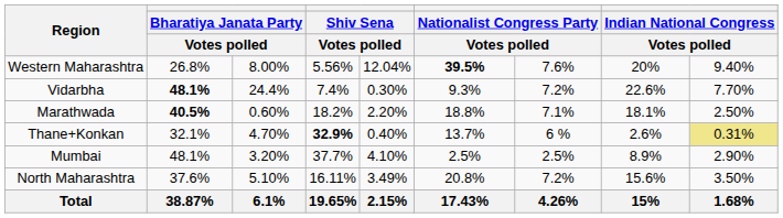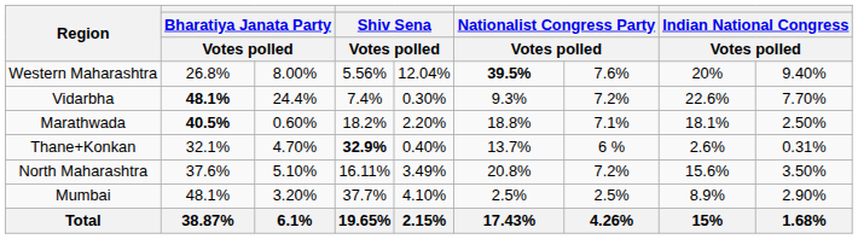Thane+Konkan | column 9: khaki background -> no background
rows swapped: Mumbai <-> North Maharashtra
